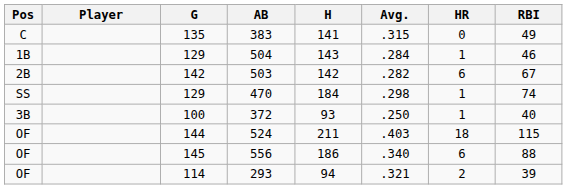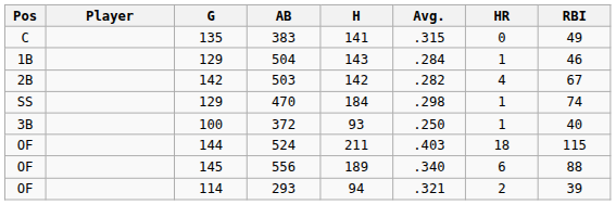503 | HR: 6 -> 4
556 | H: 186 -> 189
